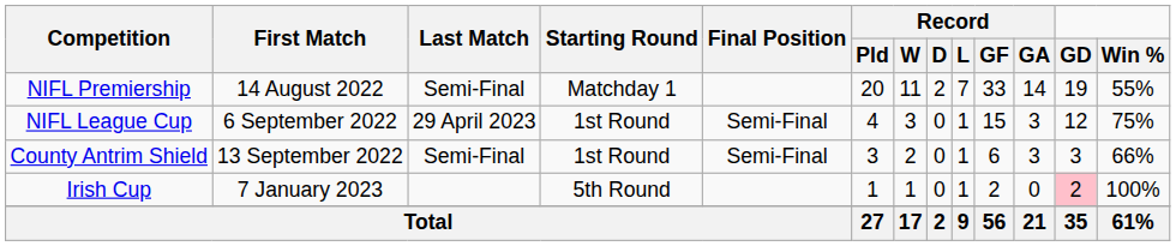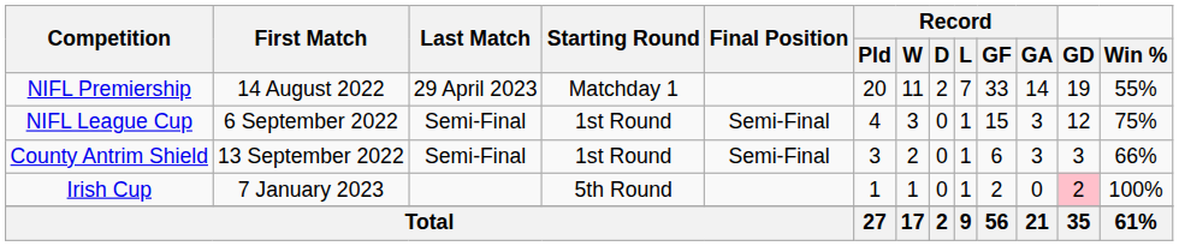NIFL Premiership | Last Match: Semi-Final -> 29 April 2023
NIFL League Cup | Last Match: 29 April 2023 -> Semi-Final
